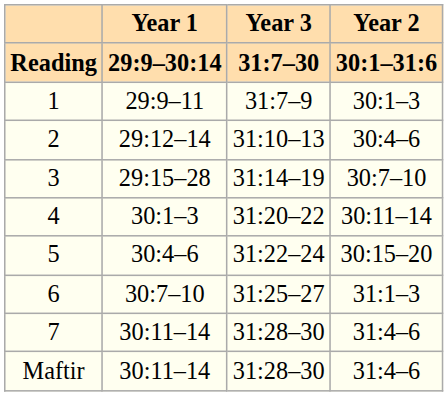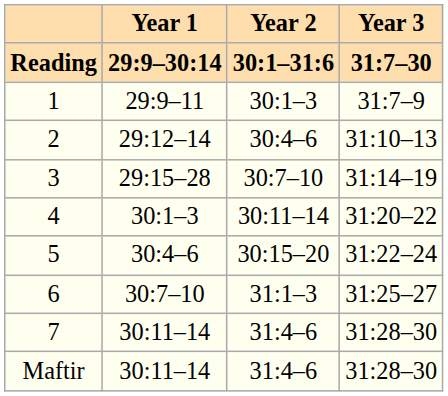columns swapped: Year 2 / 30:1–31:6 <-> Year 3 / 31:7–30
